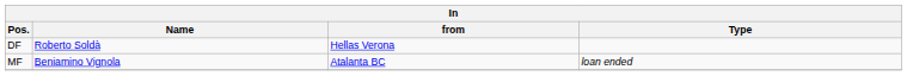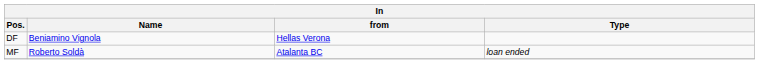DF | Name: Roberto Soldà -> Beniamino Vignola
MF | Name: Beniamino Vignola -> Roberto Soldà
